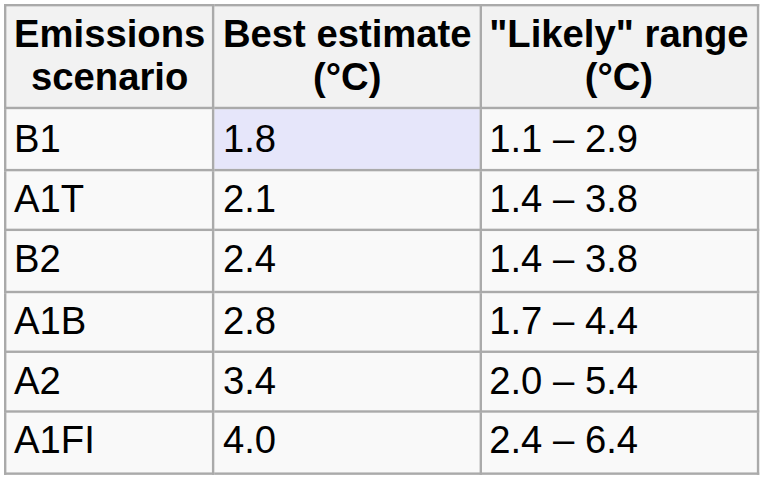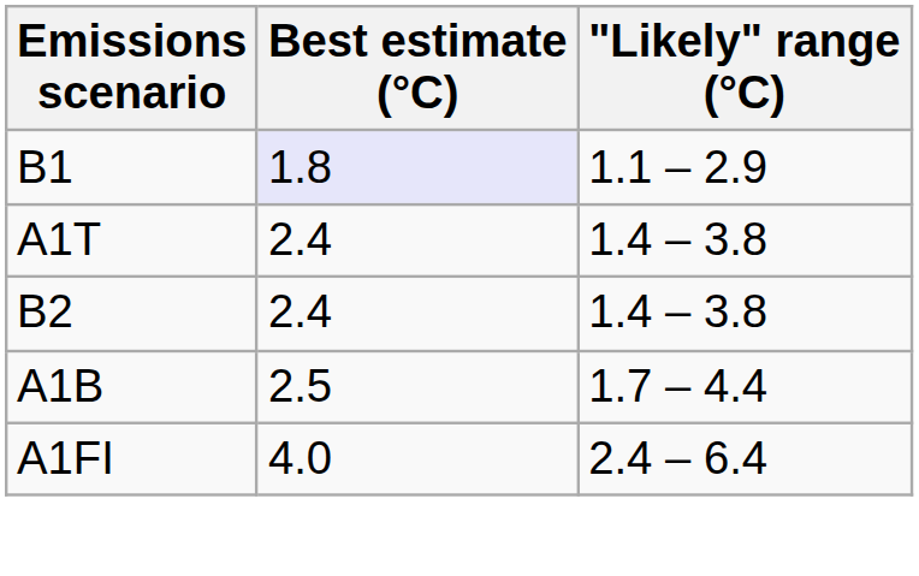A1T | Best estimate (°C): 2.1 -> 2.4
A1B | Best estimate (°C): 2.8 -> 2.5
- row: A2 | 3.4 | 2.0 – 5.4
